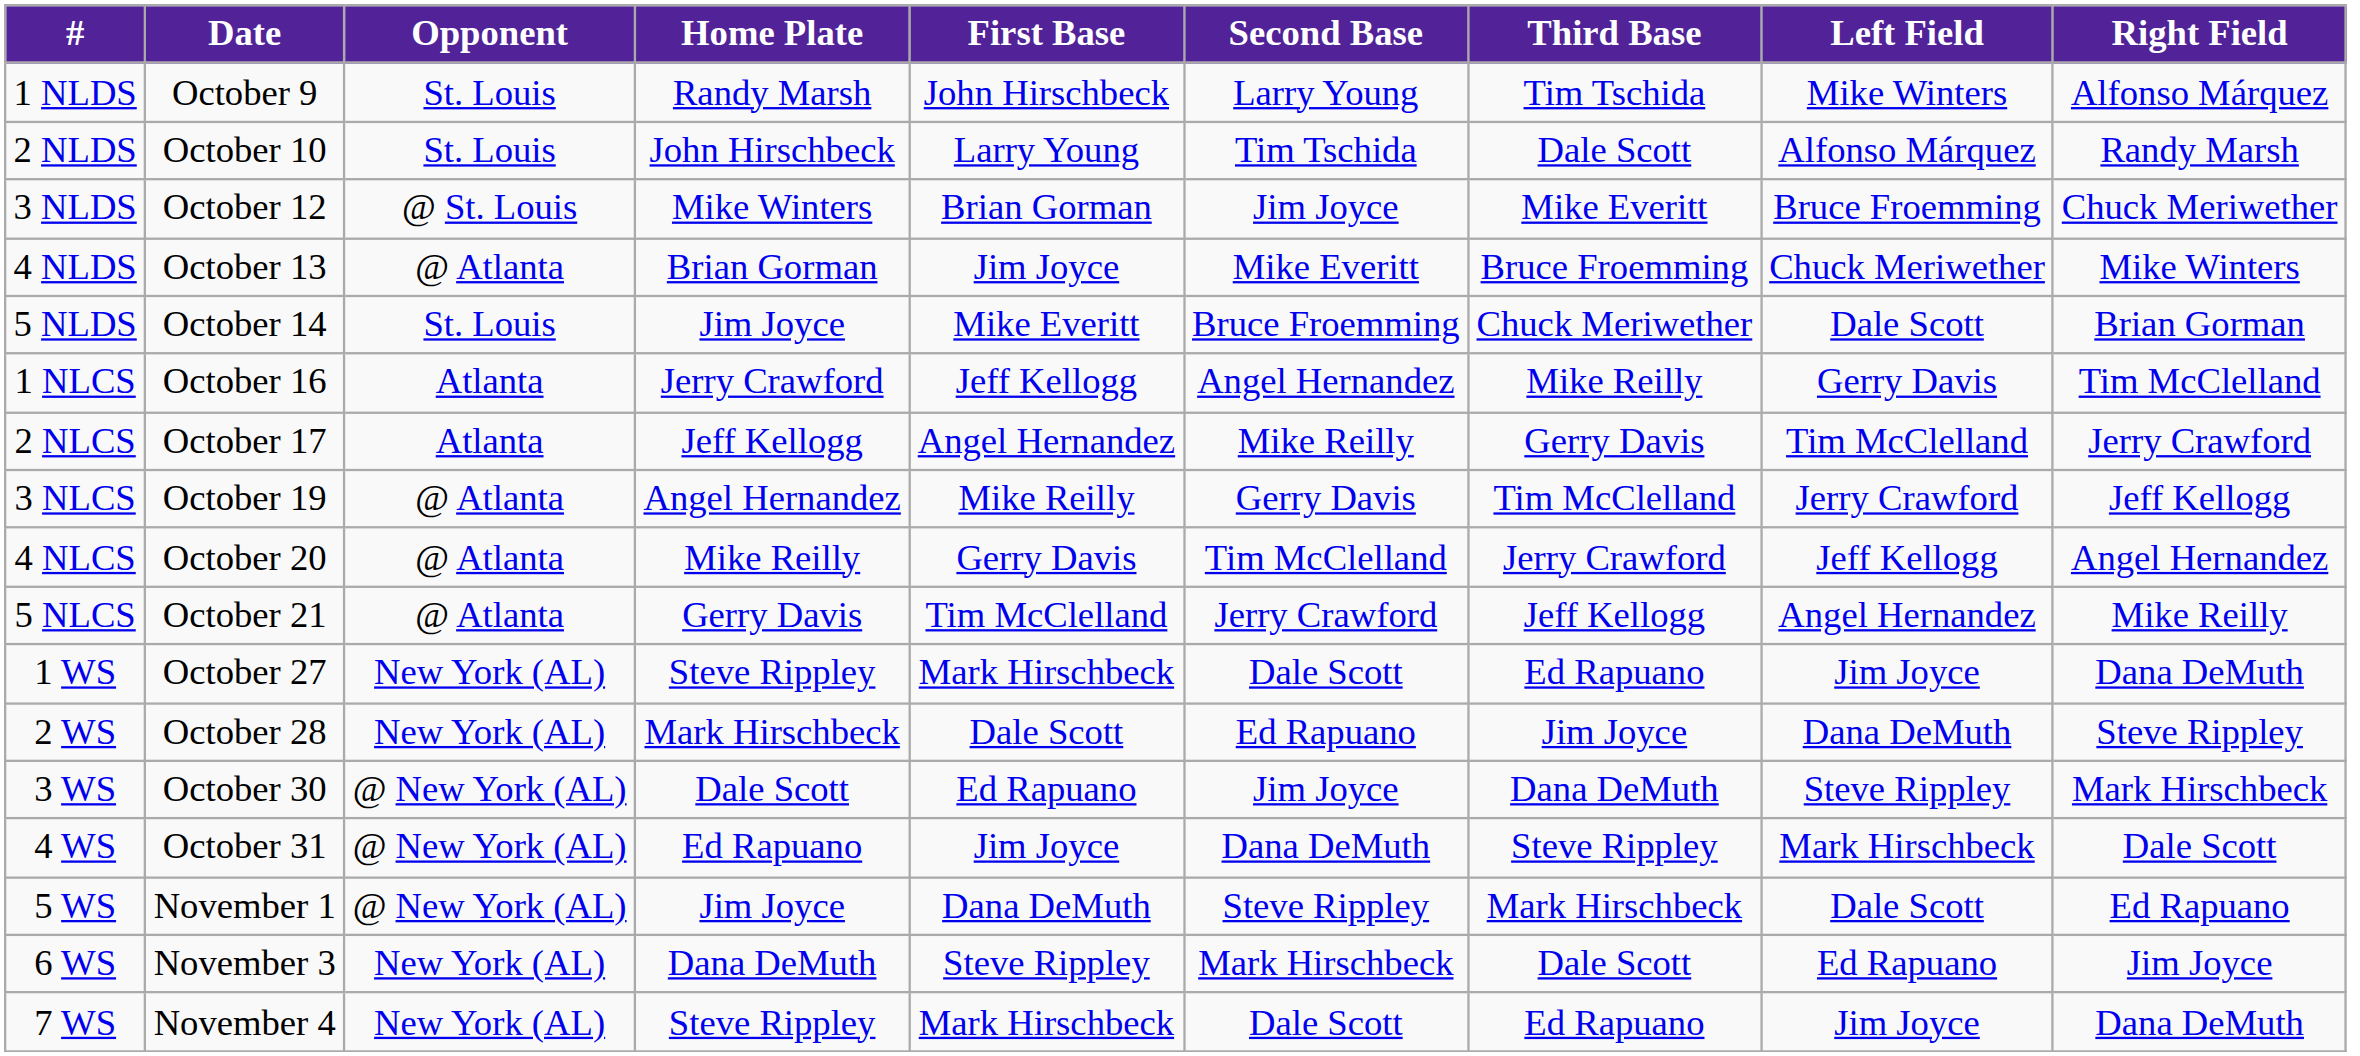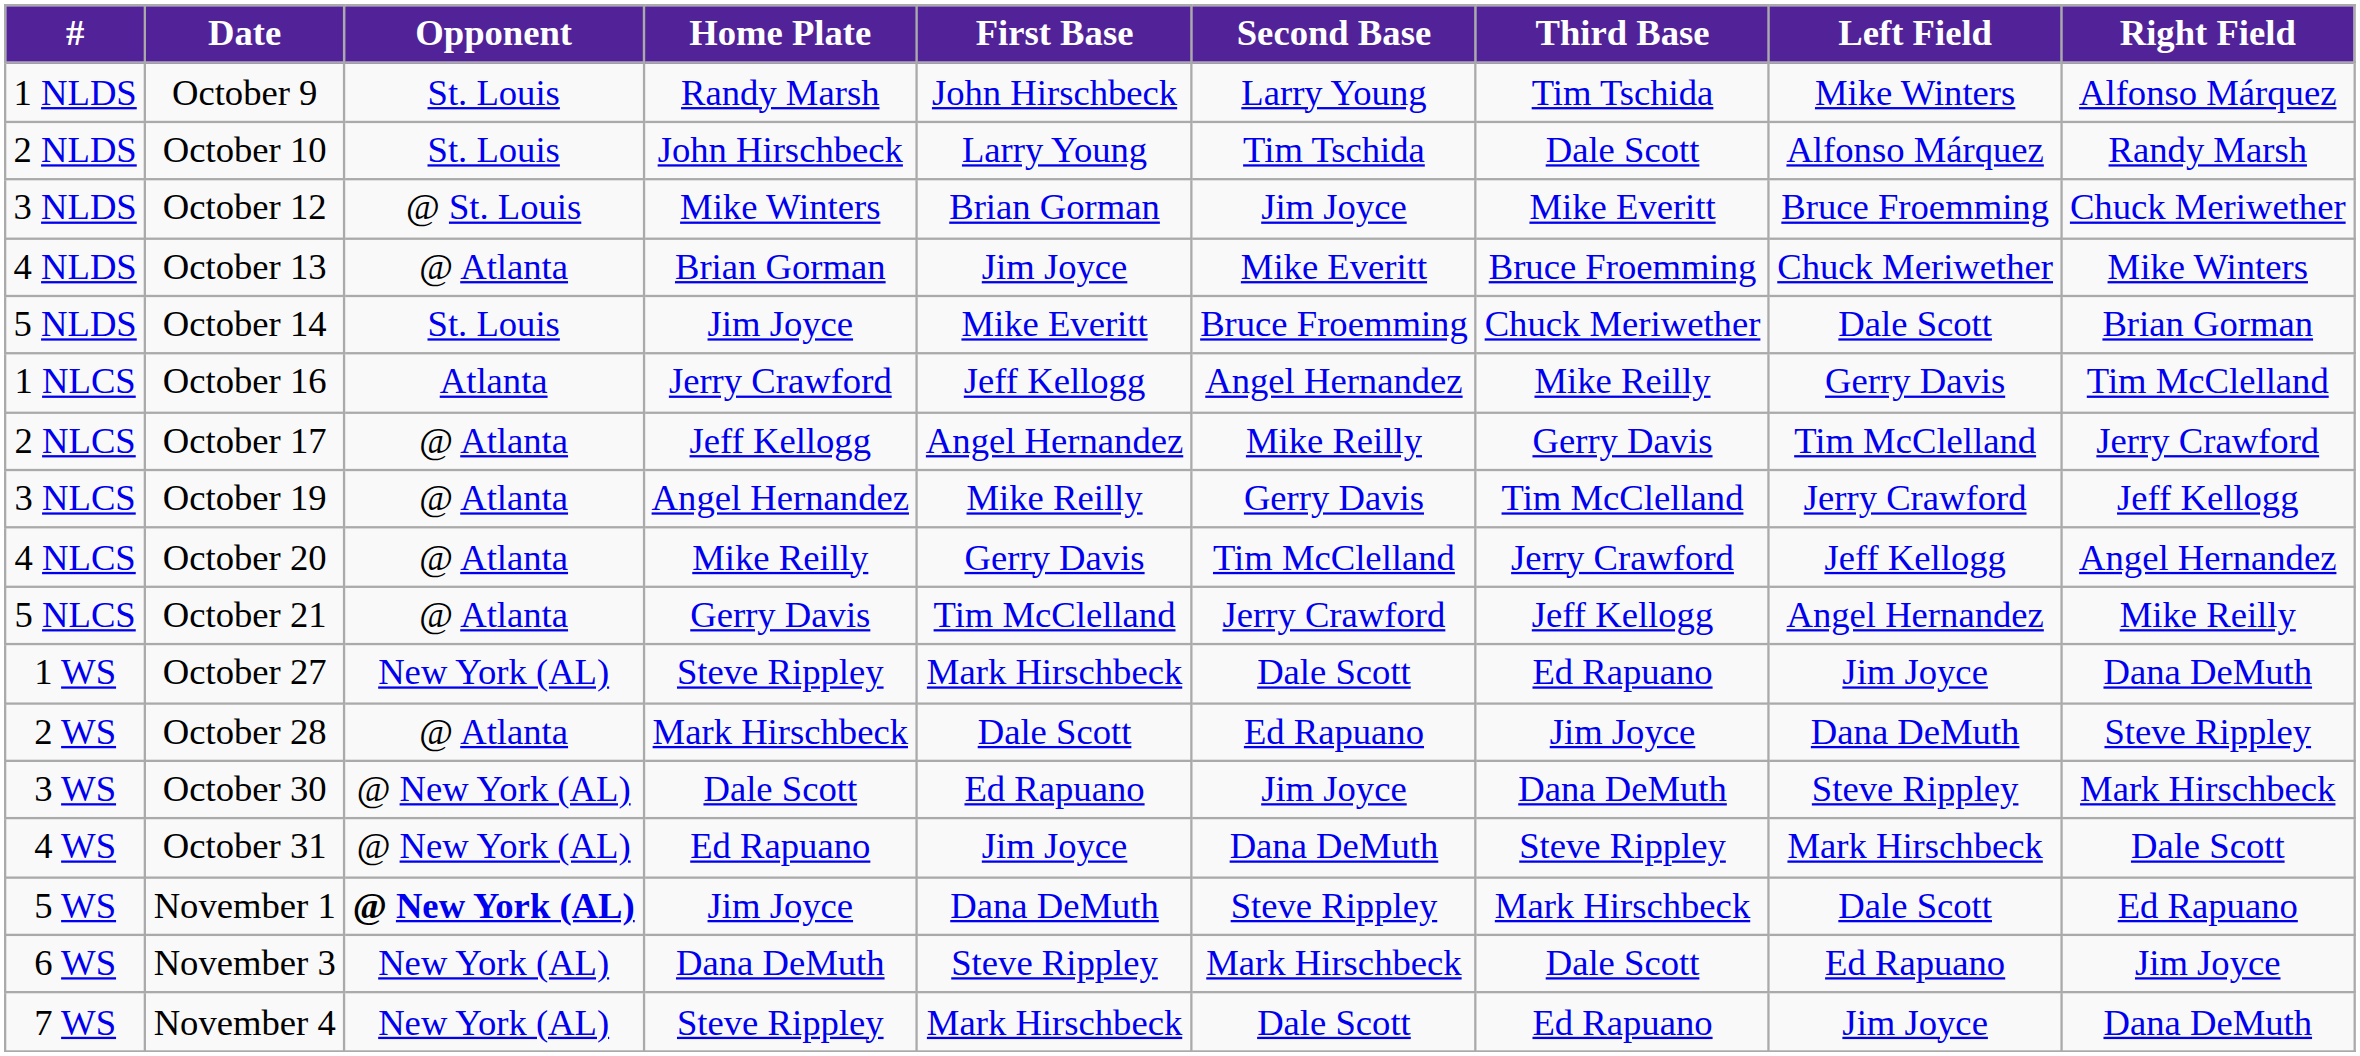2 NLCS | Opponent: Atlanta -> @ Atlanta
2 WS | Opponent: New York (AL) -> @ Atlanta
5 WS | Opponent: normal -> bold
